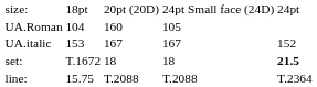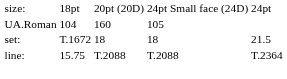- row: UA.italic | 153 | 167 | 167 | 152
set: | column 5: bold -> normal
